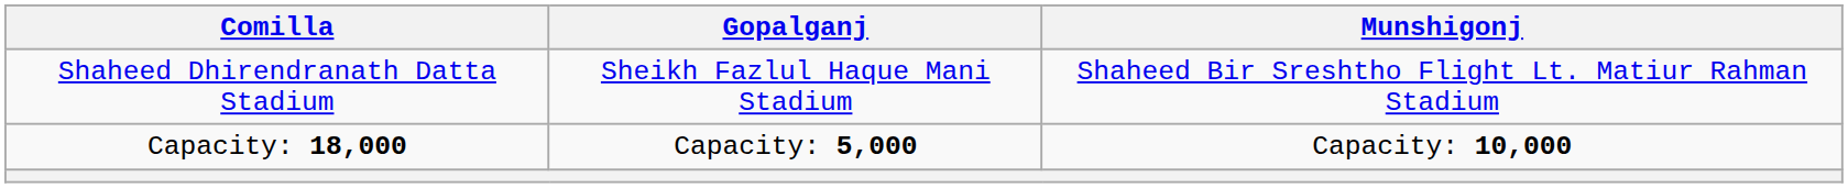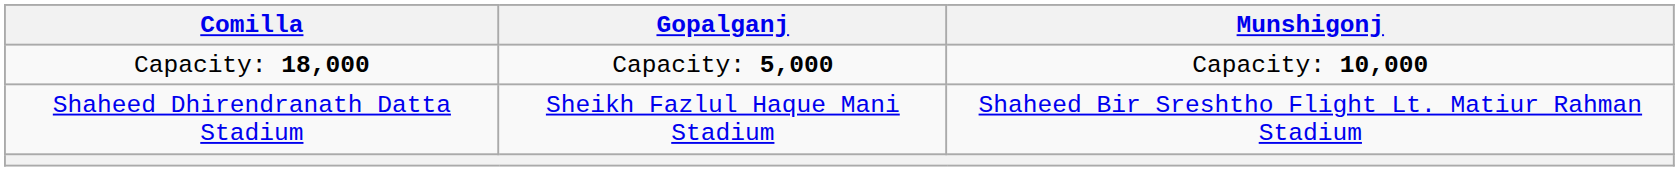rows swapped: Shaheed Dhirendranath Datta Stadium <-> Capacity: 18,000
